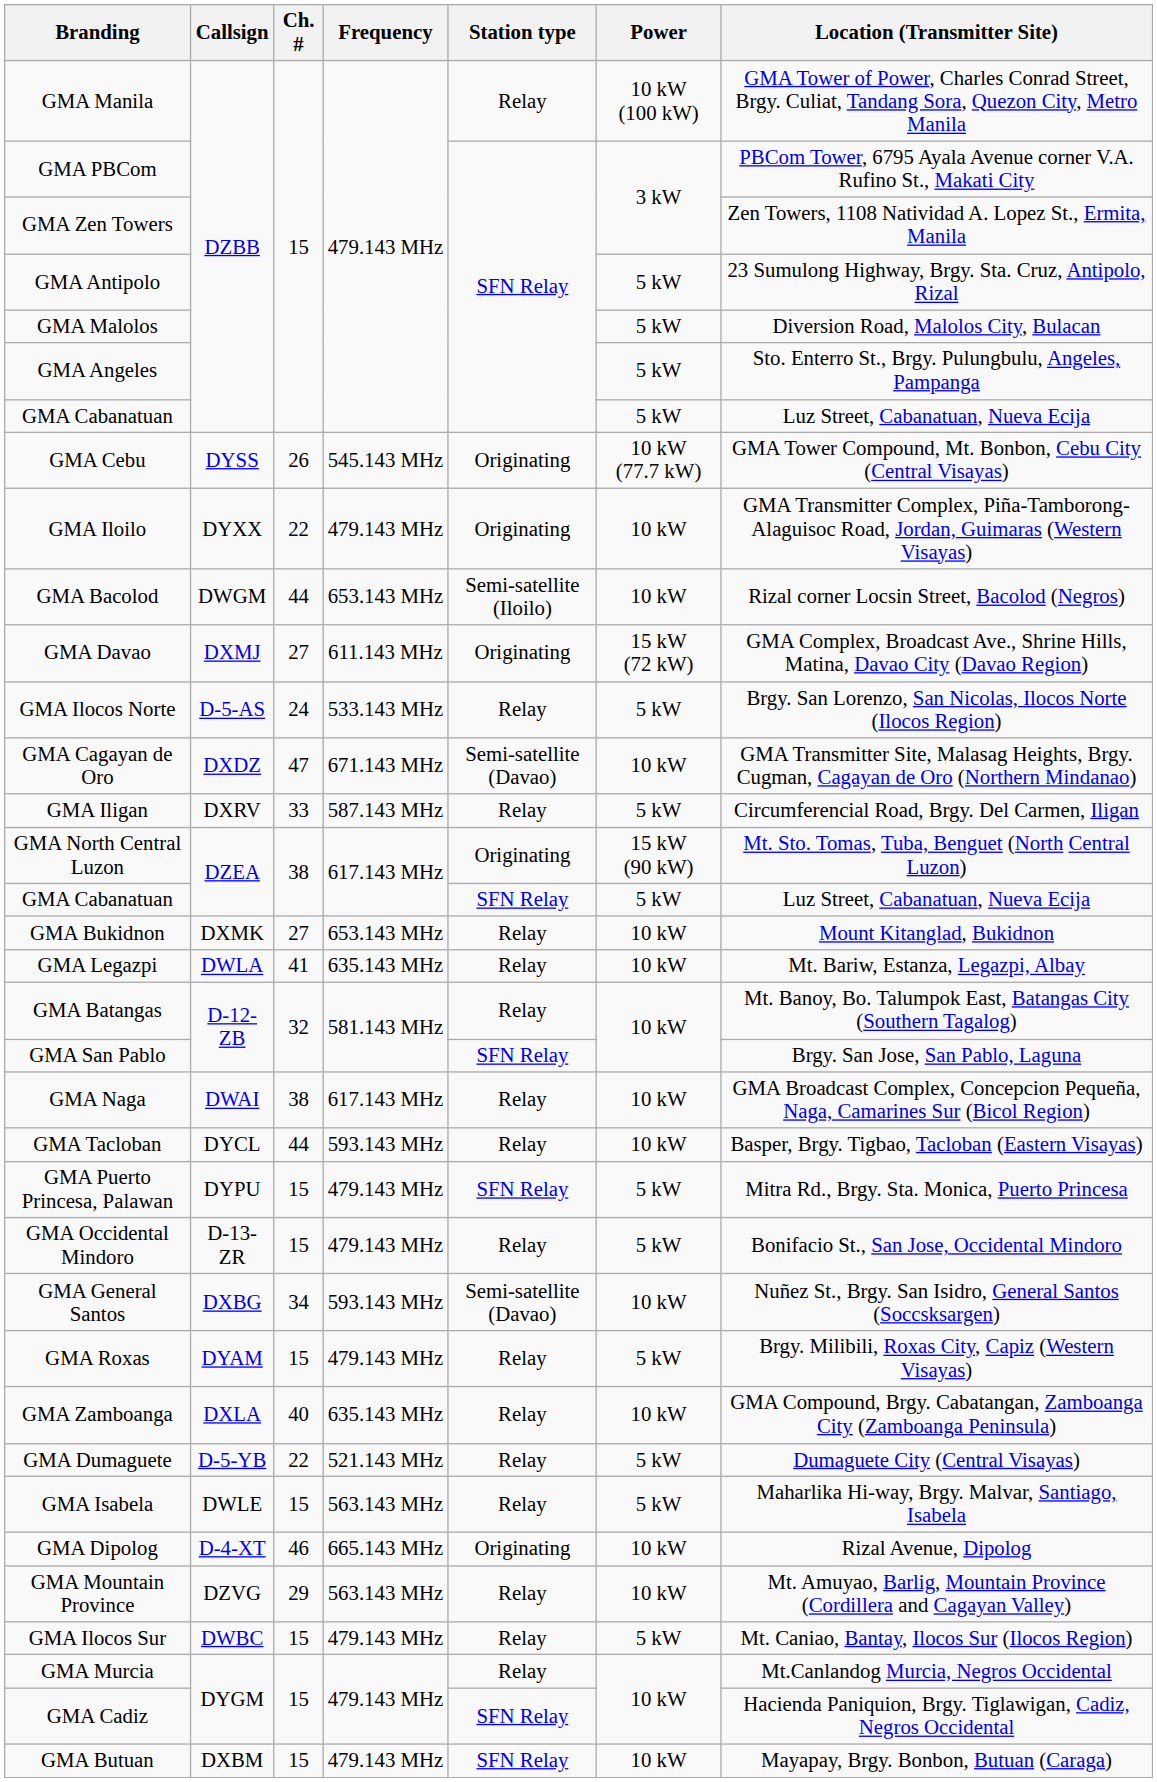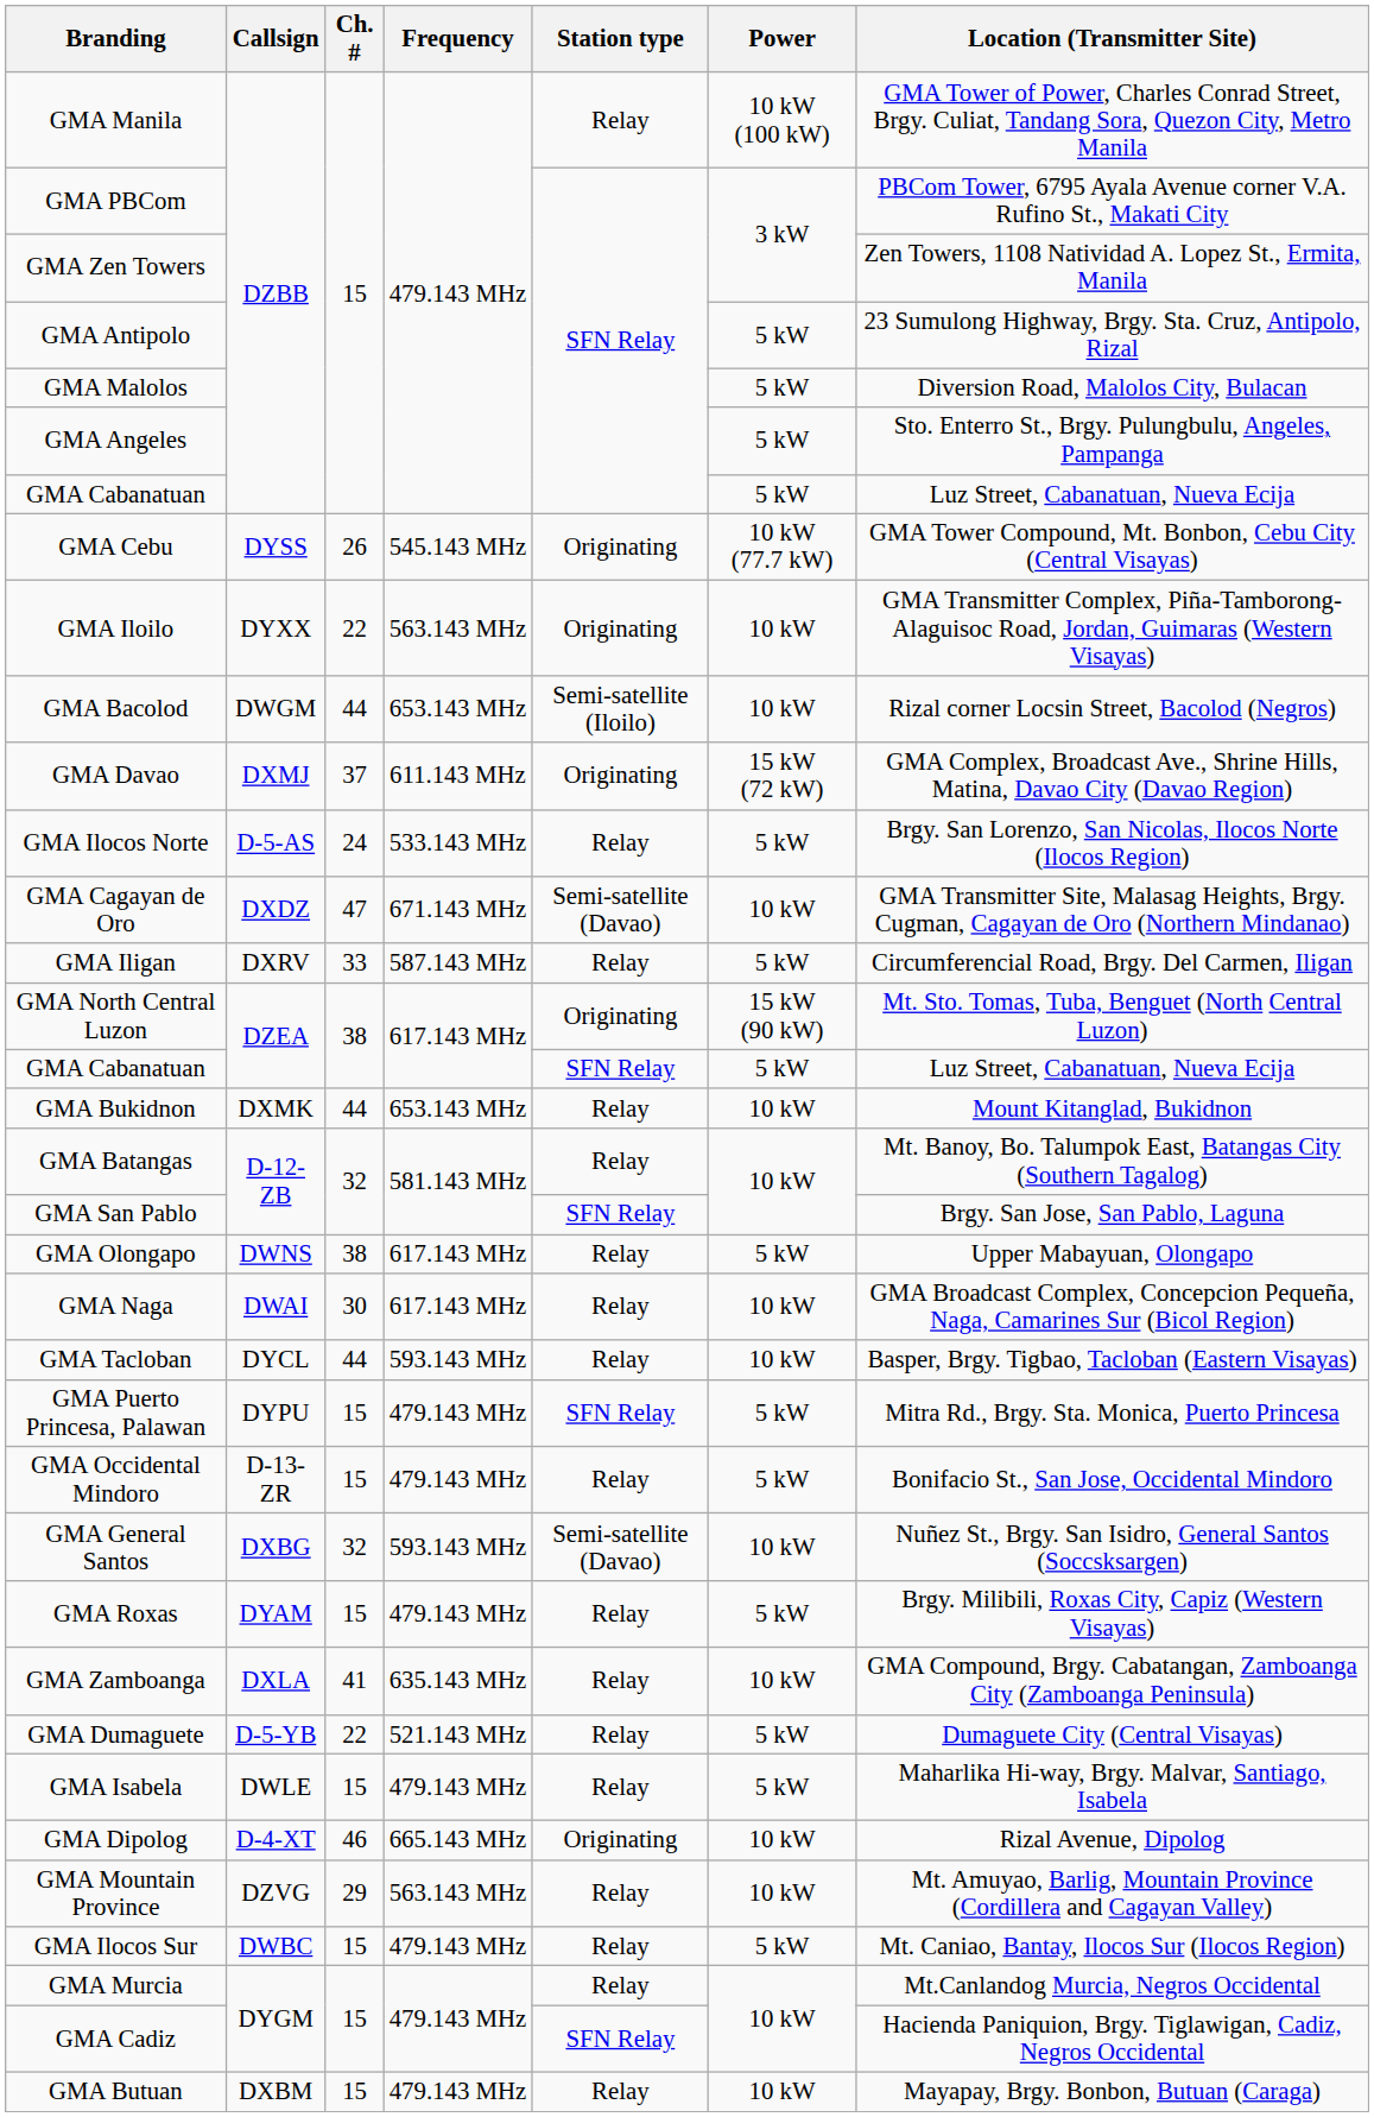GMA Iloilo | Frequency: 479.143 MHz -> 563.143 MHz
GMA Davao | Ch. #: 27 -> 37
GMA Bukidnon | Ch. #: 27 -> 44
- row: GMA Legazpi | DWLA | 41 | 635.143 MHz | Relay | 10 kW | Mt. Bariw, Estanza, Legazpi, Albay
+ row: GMA Olongapo | DWNS | 38 | 617.143 MHz | Relay | 5 kW | Upper Mabayuan, Olongapo
GMA Naga | Ch. #: 38 -> 30
GMA General Santos | Ch. #: 34 -> 32
GMA Zamboanga | Ch. #: 40 -> 41
GMA Isabela | Frequency: 563.143 MHz -> 479.143 MHz
GMA Butuan | Station type: SFN Relay -> Relay
